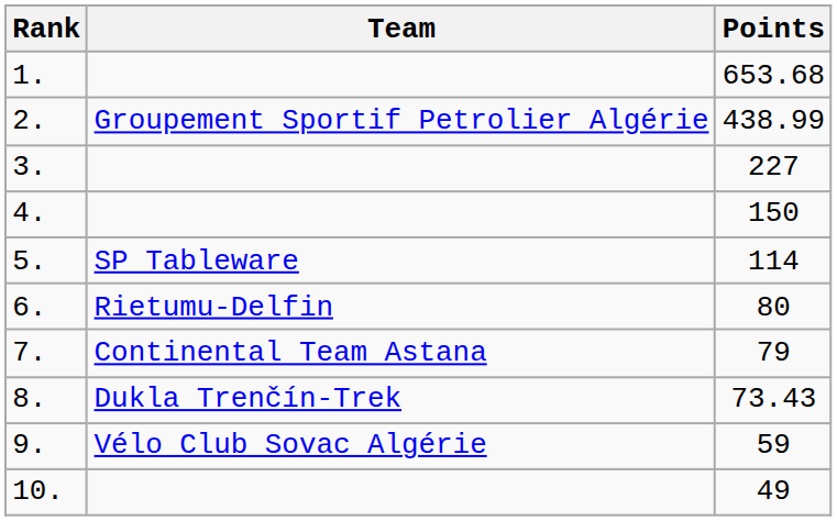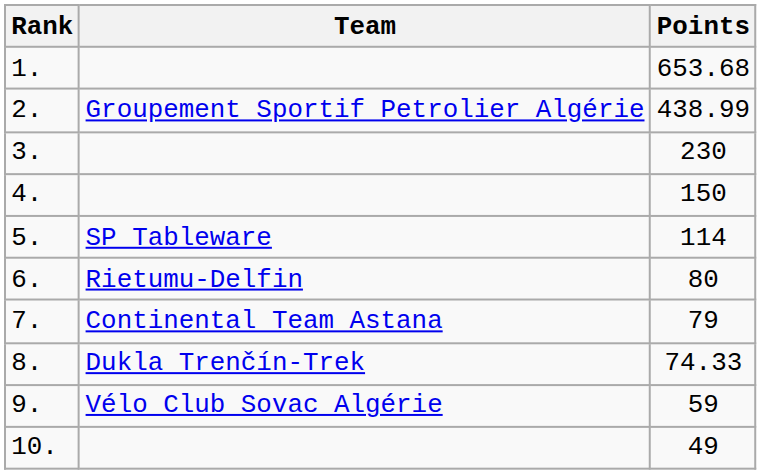3. | Points: 227 -> 230
8. | Points: 73.43 -> 74.33
